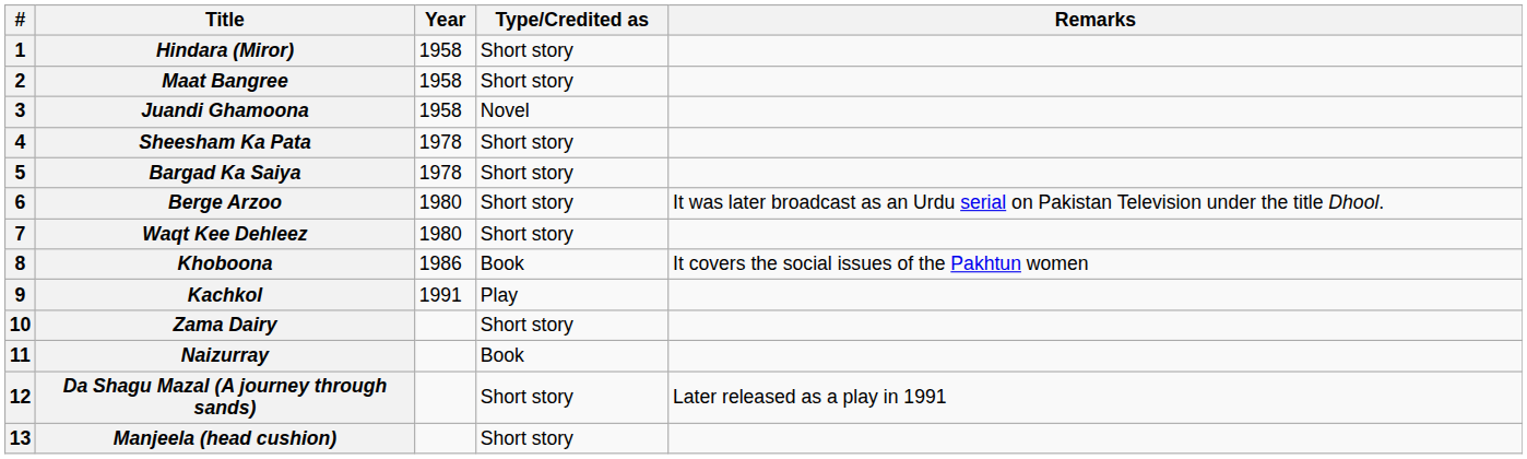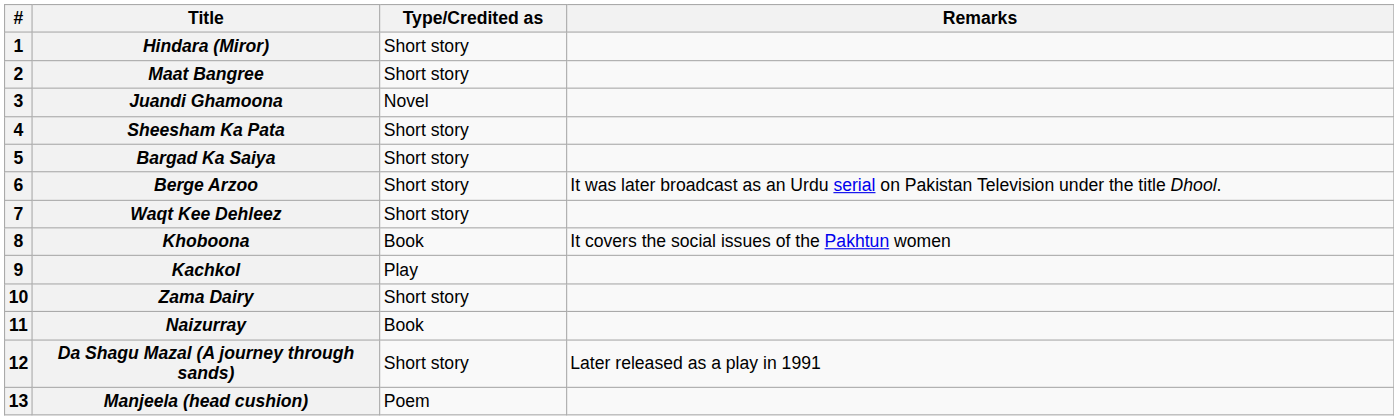- column: Year | 1958 | 1958 | 1958 | 1978 | 1978 | 1980 | 1980 | 1986 | 1991
Manjeela (head cushion) | Type/Credited as: Short story -> Poem
